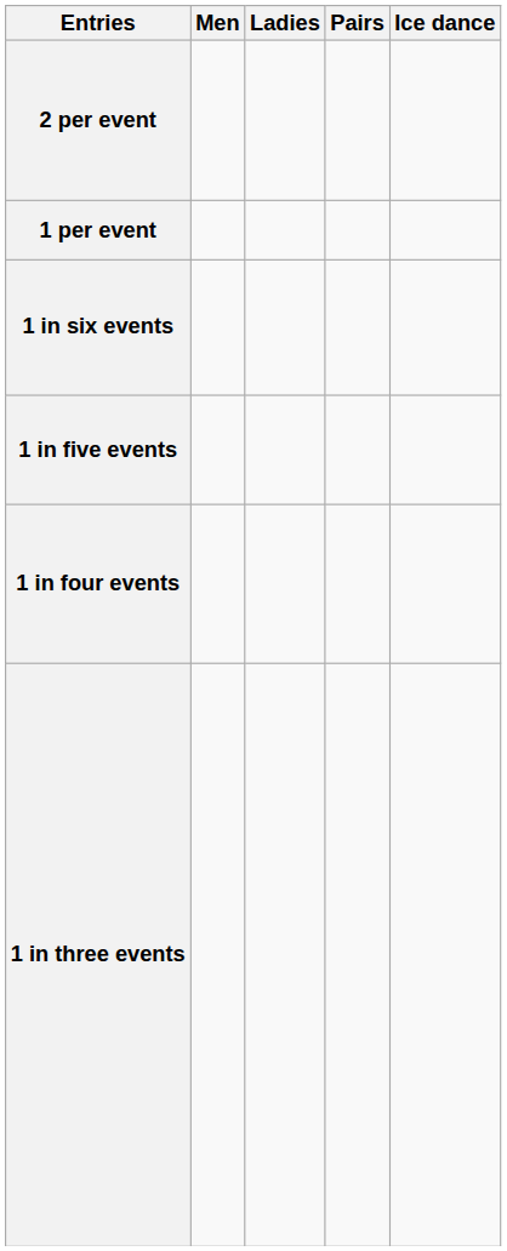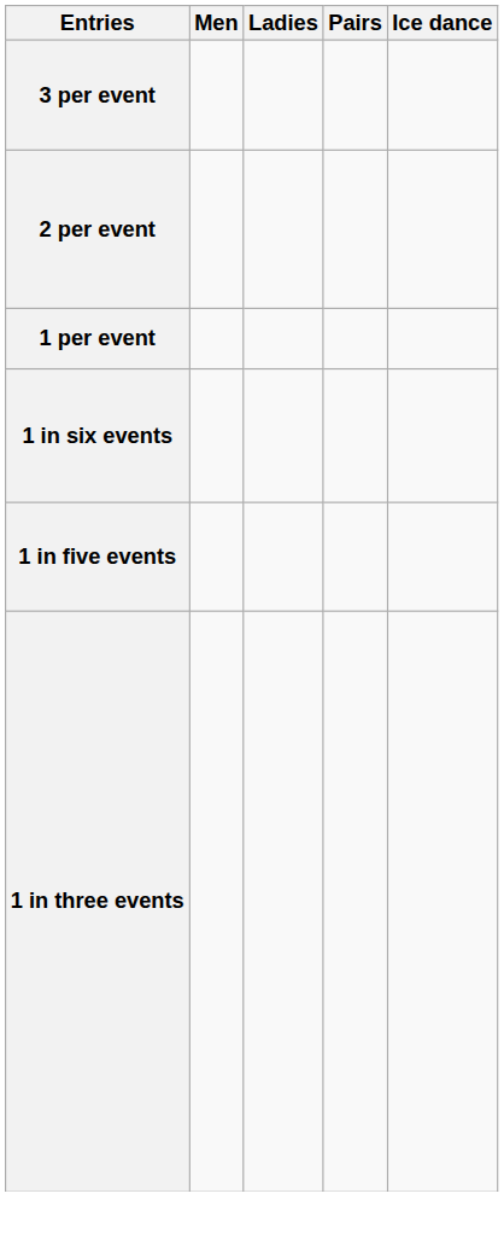+ row: 3 per event
- row: 1 in four events
